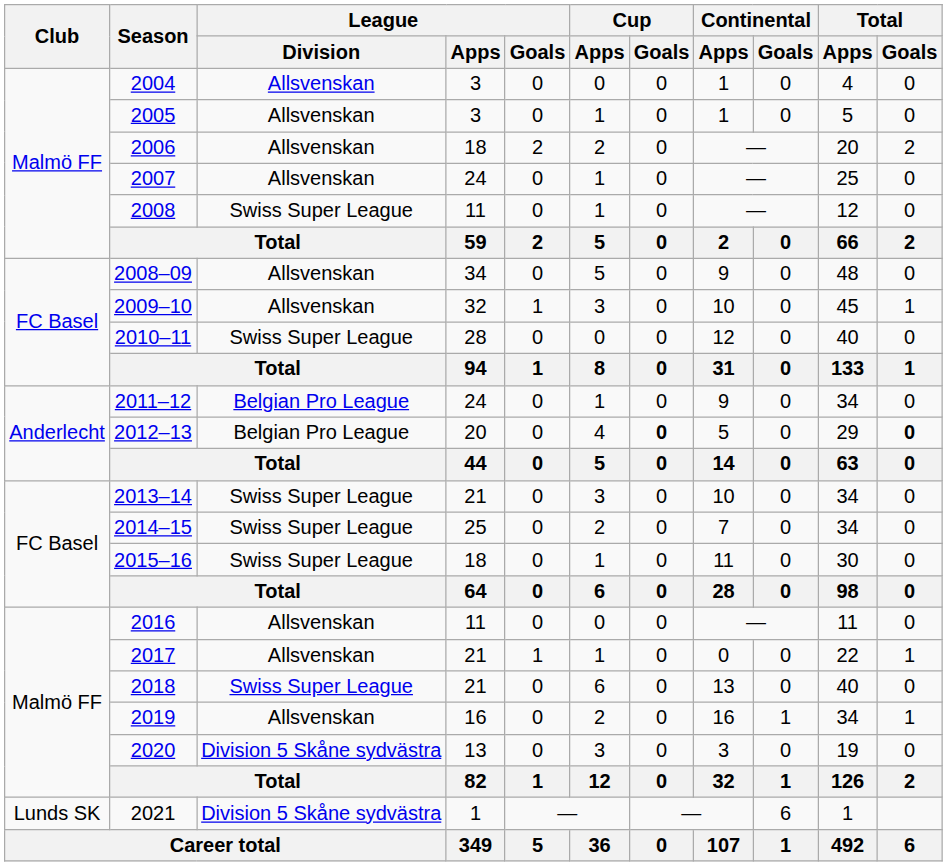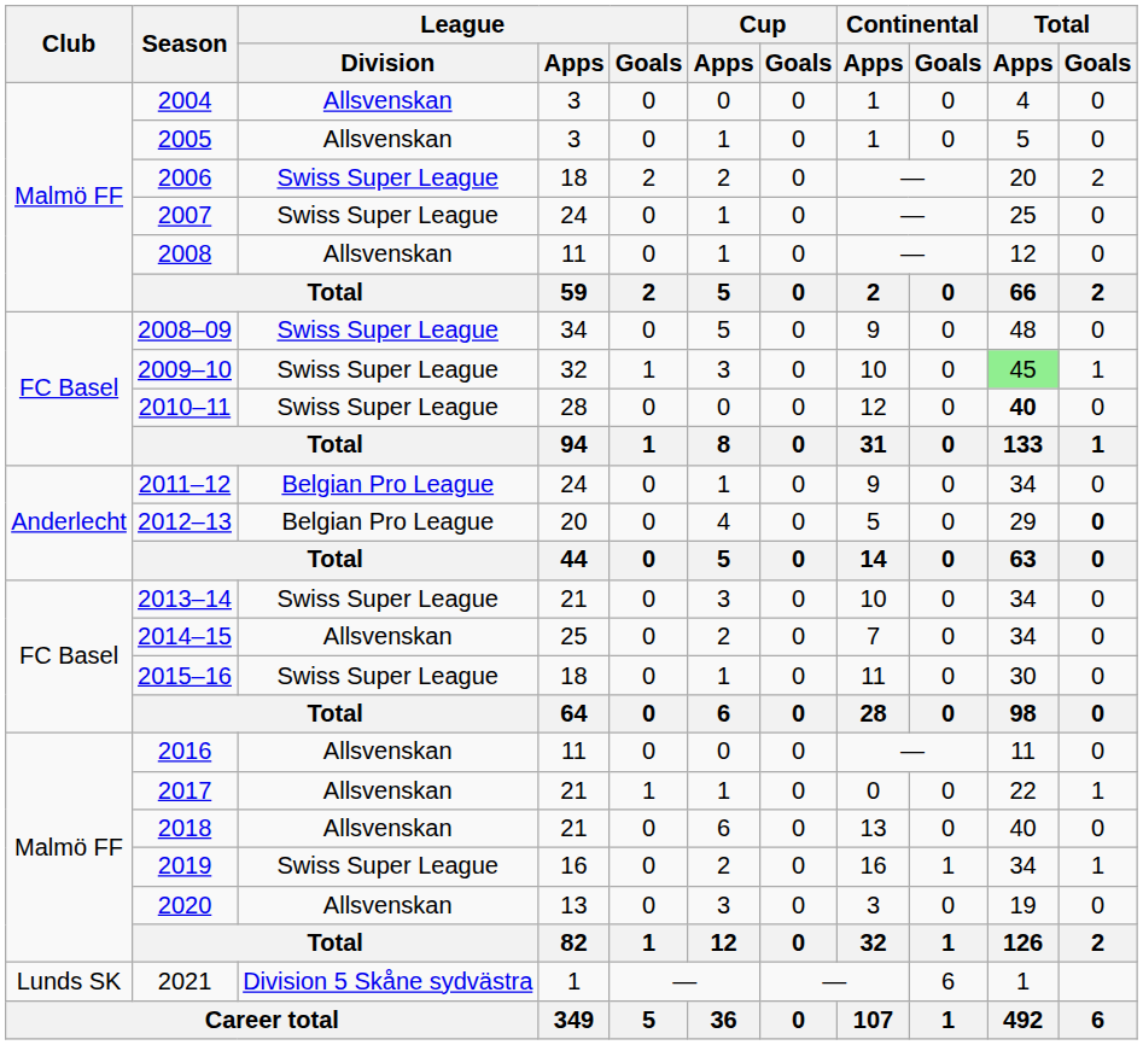2006 | League / Division: Allsvenskan -> Swiss Super League
2007 | League / Division: Allsvenskan -> Swiss Super League
2008 | League / Division: Swiss Super League -> Allsvenskan
2008–09 | League / Division: Allsvenskan -> Swiss Super League
2009–10 | League / Division: Allsvenskan -> Swiss Super League
2009–10 | Total / Apps: no background -> lightgreen background
2010–11 | Total / Apps: normal -> bold
2012–13 | Cup / Goals: bold -> normal
2014–15 | League / Division: Swiss Super League -> Allsvenskan
2018 | League / Division: Swiss Super League -> Allsvenskan
2019 | League / Division: Allsvenskan -> Swiss Super League
2020 | League / Division: Division 5 Skåne sydvästra -> Allsvenskan
